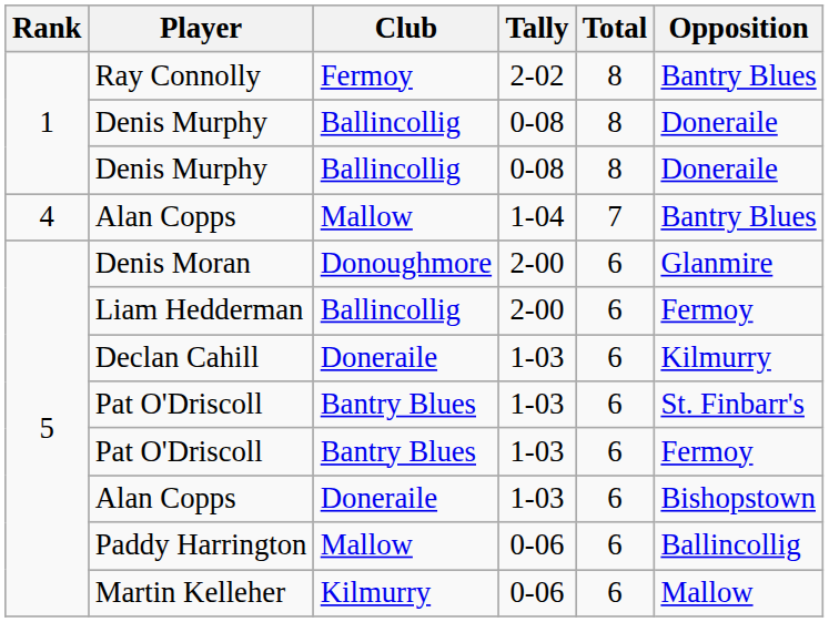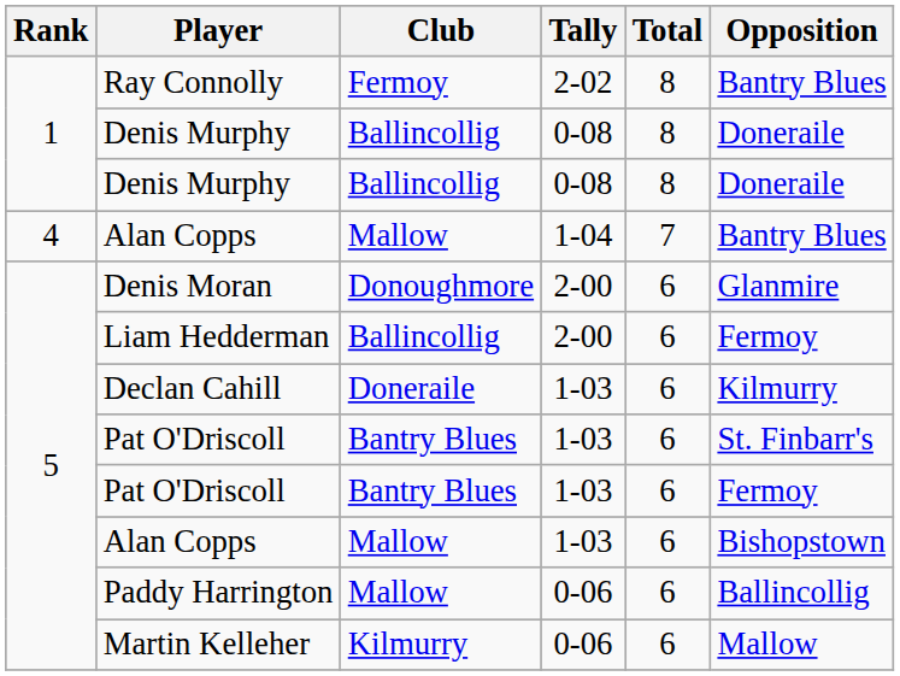Alan Copps / 1-03 | Club: Doneraile -> Mallow
